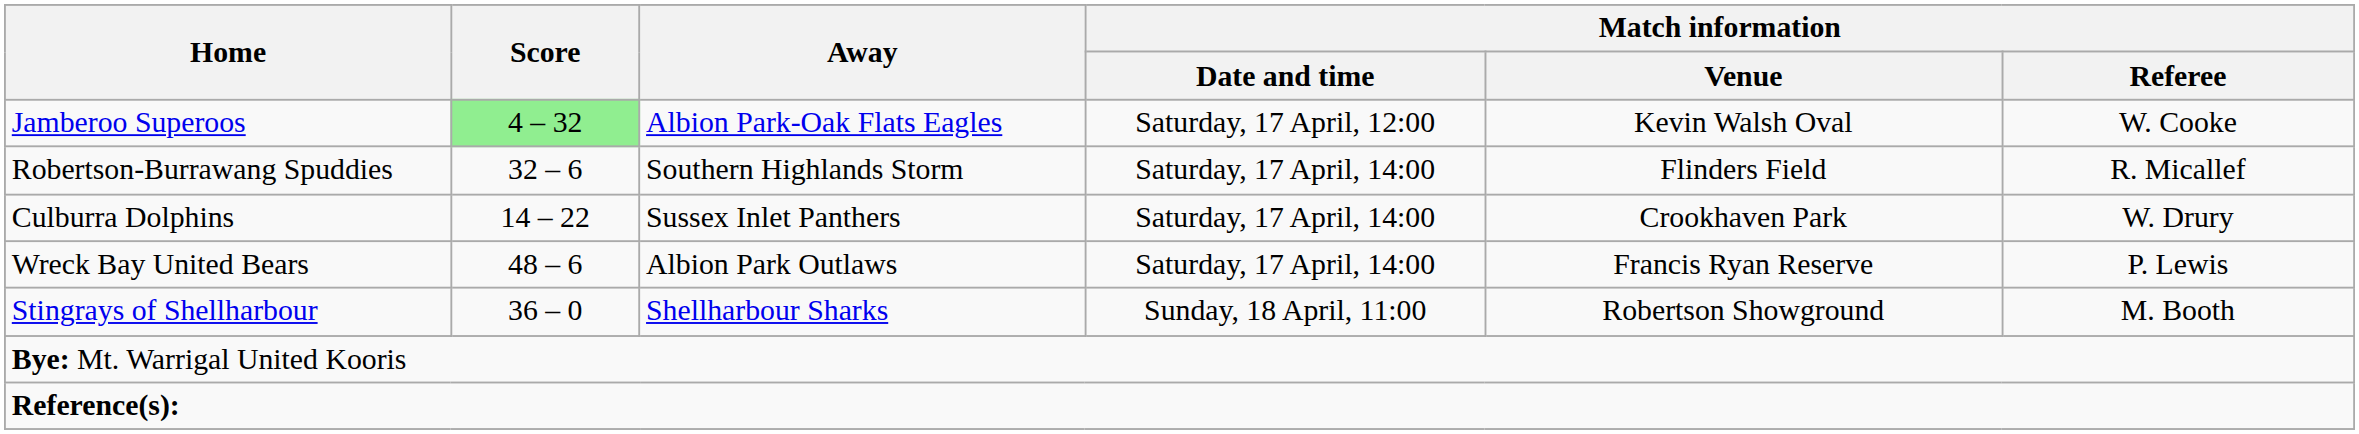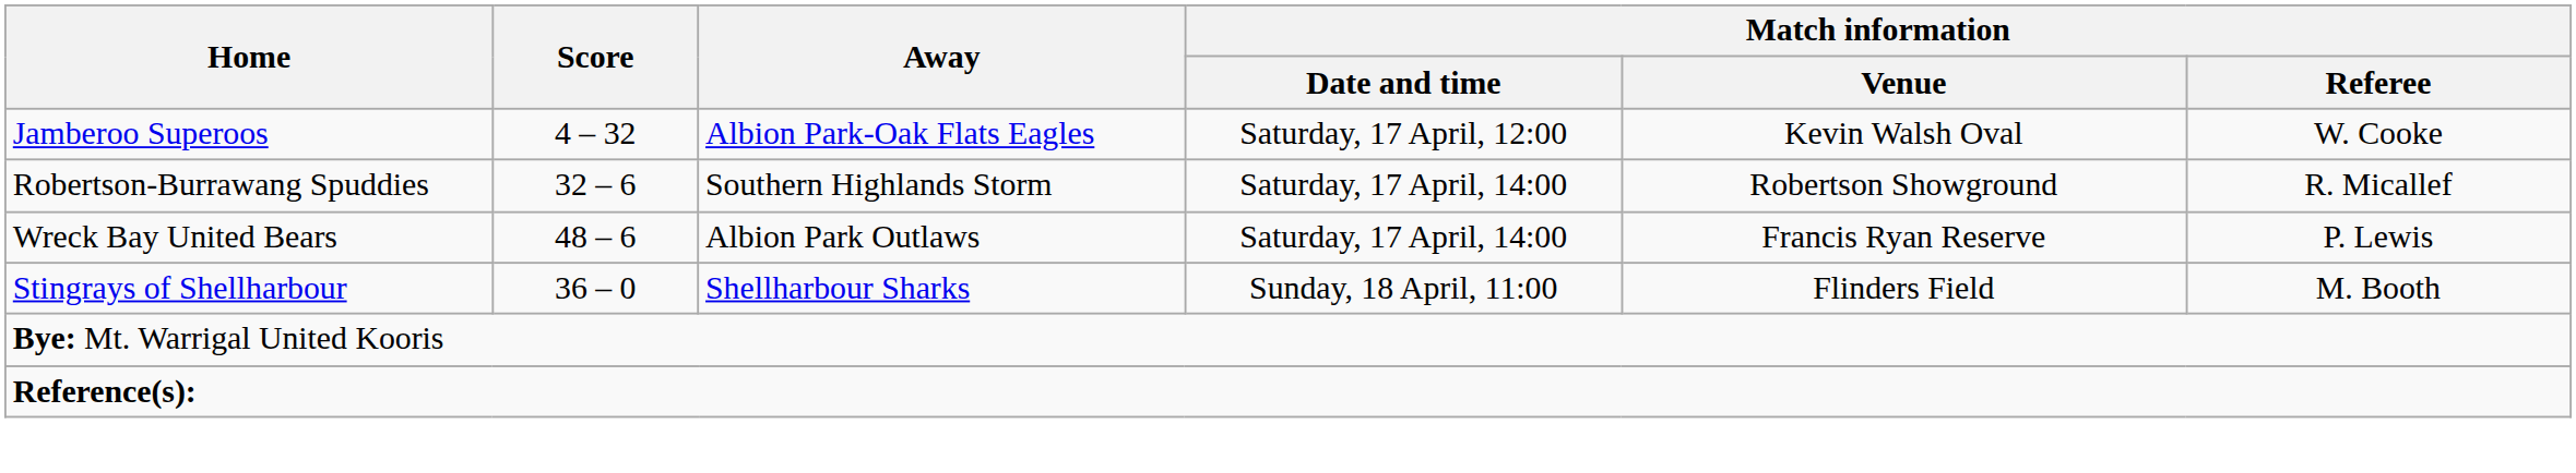Jamberoo Superoos | Score: lightgreen background -> no background
Robertson-Burrawang Spuddies | Match information / Venue: Flinders Field -> Robertson Showground
- row: Culburra Dolphins | 14 – 22 | Sussex Inlet Panthers | Saturday, 17 April, 14:00 | Crookhaven Park | W. Drury
Stingrays of Shellharbour | Match information / Venue: Robertson Showground -> Flinders Field
